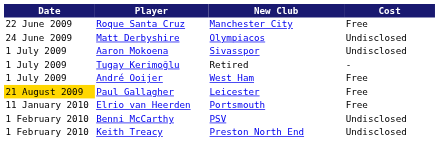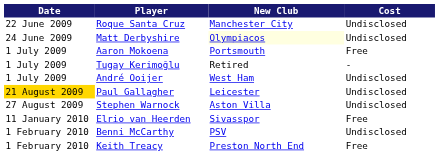Roque Santa Cruz | Cost: Free -> Undisclosed
Matt Derbyshire | New Club: no background -> lightyellow background
Aaron Mokoena | New Club: Sivasspor -> Portsmouth
Aaron Mokoena | Cost: Undisclosed -> Free
André Ooijer | Cost: Free -> Undisclosed
Paul Gallagher | Cost: Free -> Undisclosed
+ row: 27 August 2009 | Stephen Warnock | Aston Villa | Undisclosed
Elrio van Heerden | New Club: Portsmouth -> Sivasspor
Keith Treacy | Cost: Undisclosed -> Free
